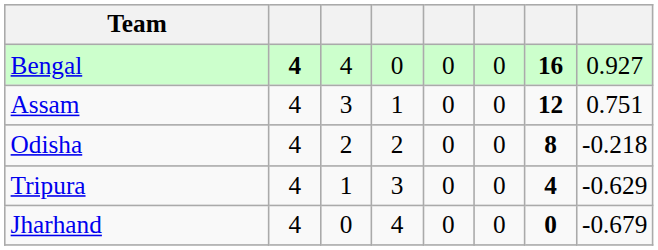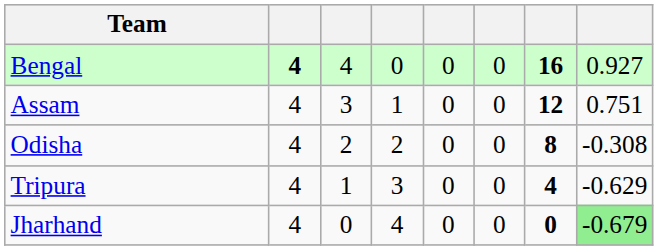Odisha | column 8: -0.218 -> -0.308
Jharhand | column 8: no background -> lightgreen background
